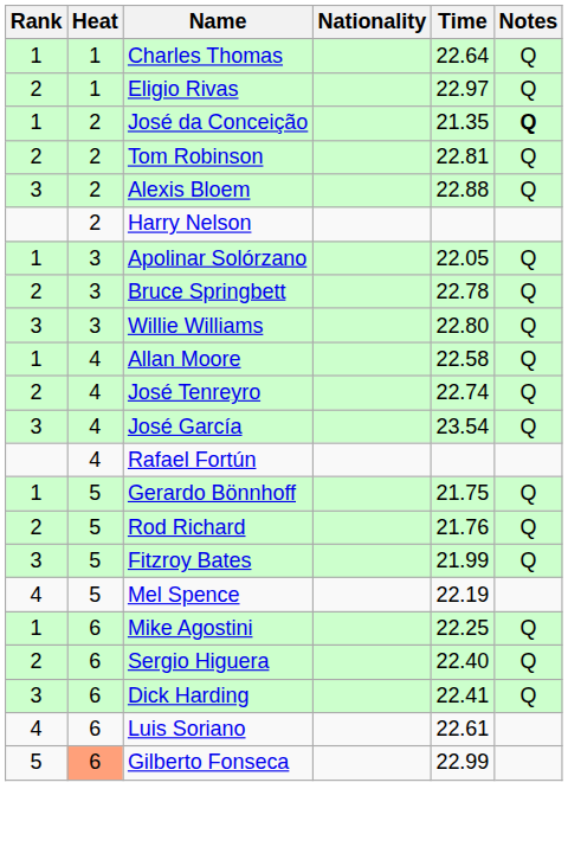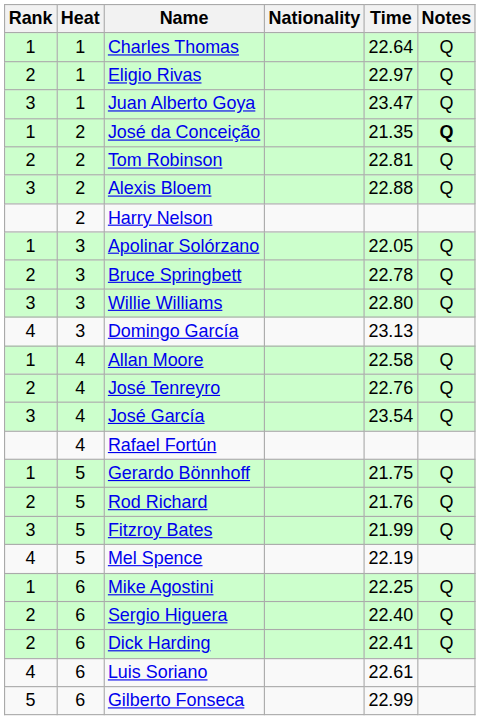+ row: 3 | 1 | Juan Alberto Goya | 23.47 | Q
+ row: 4 | 3 | Domingo García | 23.13
José Tenreyro | Time: 22.74 -> 22.76
Dick Harding | Rank: 3 -> 2
Gilberto Fonseca | Heat: lightsalmon background -> no background
